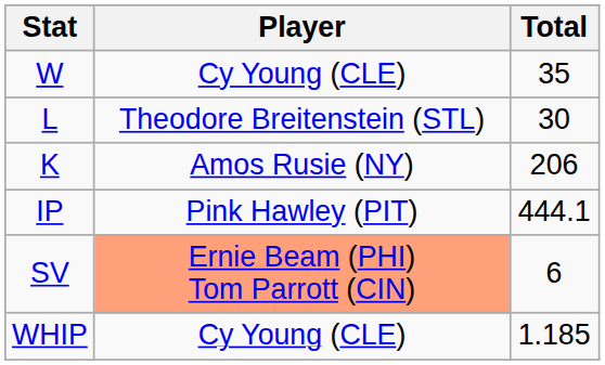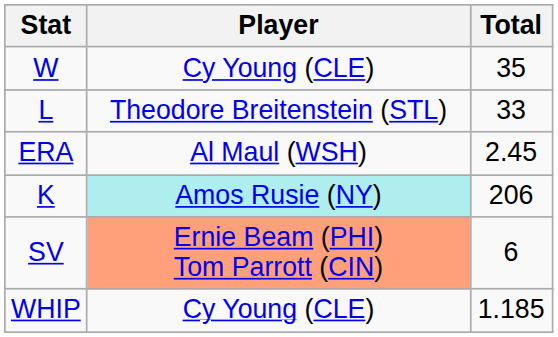L | Total: 30 -> 33
+ row: ERA | Al Maul (WSH) | 2.45
K | Player: no background -> paleturquoise background
- row: IP | Pink Hawley (PIT) | 444.1
